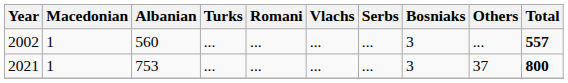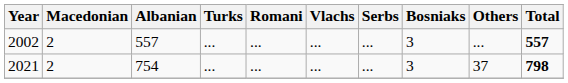2002 | Macedonian: 1 -> 2
2002 | Albanian: 560 -> 557
2021 | Macedonian: 1 -> 2
2021 | Albanian: 753 -> 754
2021 | Total: 800 -> 798
